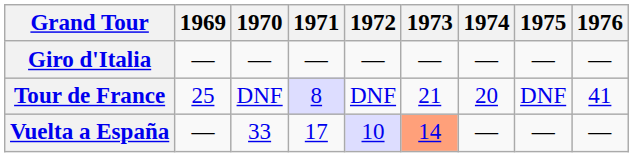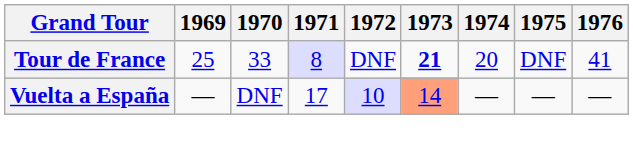- row: Giro d'Italia | — | — | — | — | — | — | — | —
Tour de France | 1970: DNF -> 33
Tour de France | 1973: normal -> bold
Vuelta a España | 1970: 33 -> DNF
